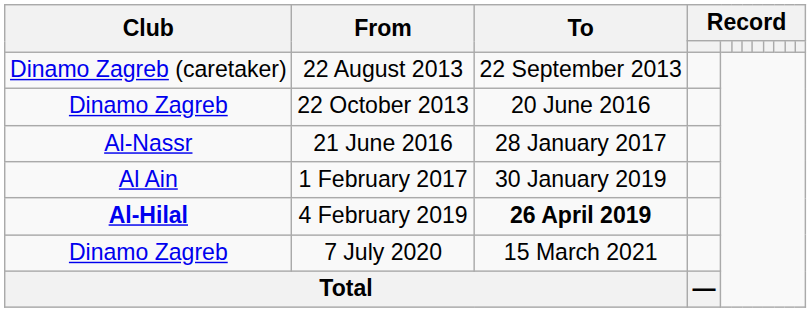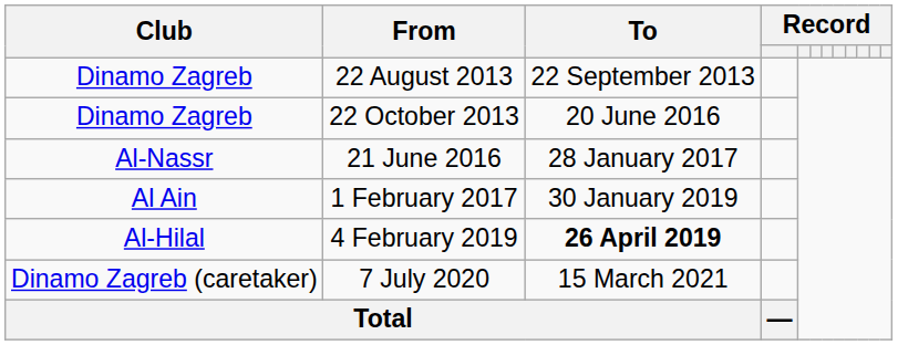22 August 2013 | Club: Dinamo Zagreb (caretaker) -> Dinamo Zagreb
4 February 2019 | Club: bold -> normal
7 July 2020 | Club: Dinamo Zagreb -> Dinamo Zagreb (caretaker)
